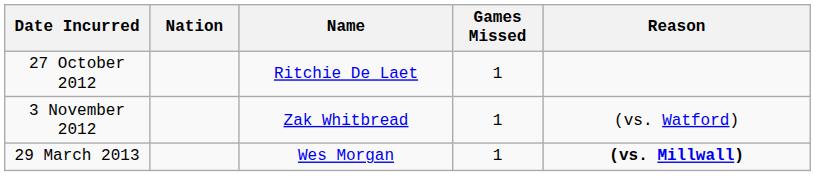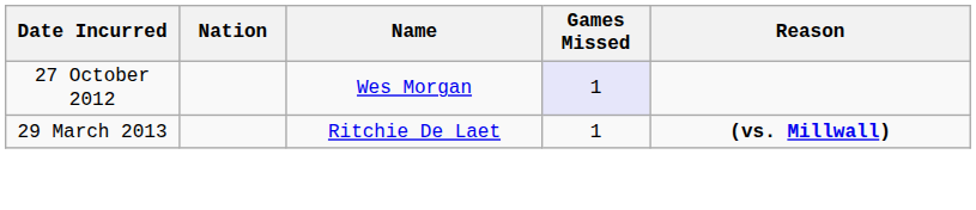27 October 2012 | Name: Ritchie De Laet -> Wes Morgan
27 October 2012 | Games Missed: no background -> lavender background
- row: 3 November 2012 | Zak Whitbread | 1 | (vs. Watford)
29 March 2013 | Name: Wes Morgan -> Ritchie De Laet
